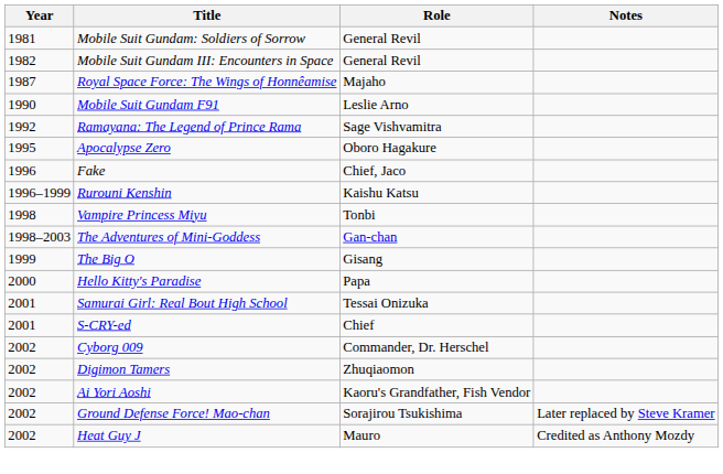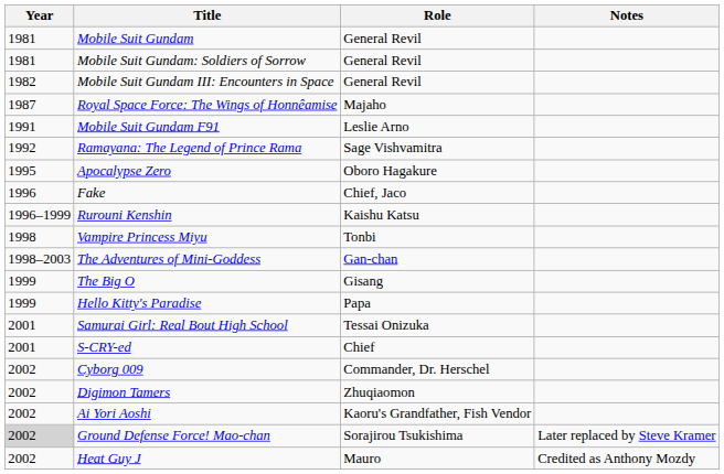+ row: 1981 | Mobile Suit Gundam | General Revil
Mobile Suit Gundam F91 | Year: 1990 -> 1991
Hello Kitty's Paradise | Year: 2000 -> 1999
Ground Defense Force! Mao-chan | Year: no background -> lightgrey background
